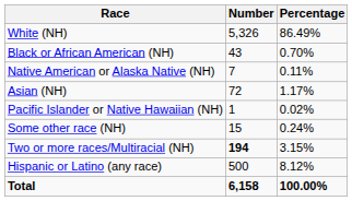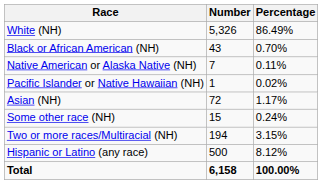rows swapped: Asian (NH) <-> Pacific Islander or Native Hawaiian (NH)
Two or more races/Multiracial (NH) | Number: bold -> normal
